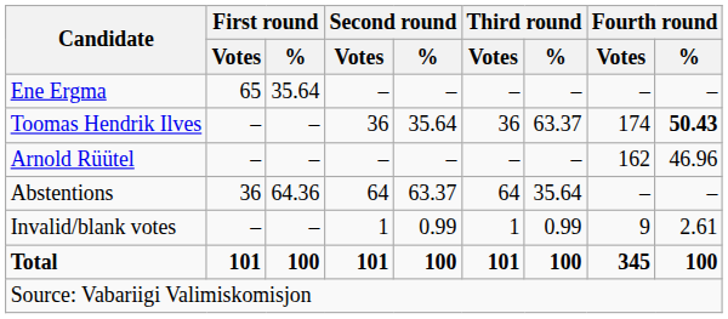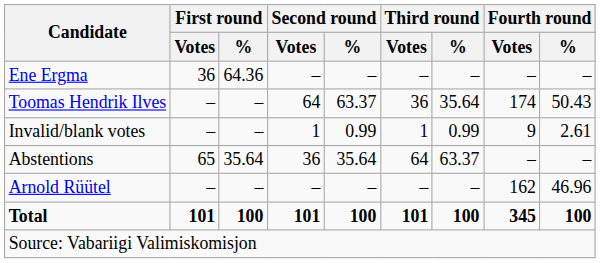Ene Ergma | First round / Votes: 65 -> 36
Ene Ergma | First round / %: 35.64 -> 64.36
Toomas Hendrik Ilves | Second round / Votes: 36 -> 64
Toomas Hendrik Ilves | Second round / %: 35.64 -> 63.37
Toomas Hendrik Ilves | Third round / %: 63.37 -> 35.64
Toomas Hendrik Ilves | Fourth round / %: bold -> normal
rows swapped: Arnold Rüütel <-> Invalid/blank votes
Abstentions | First round / Votes: 36 -> 65
Abstentions | First round / %: 64.36 -> 35.64
Abstentions | Second round / Votes: 64 -> 36
Abstentions | Second round / %: 63.37 -> 35.64
Abstentions | Third round / %: 35.64 -> 63.37
